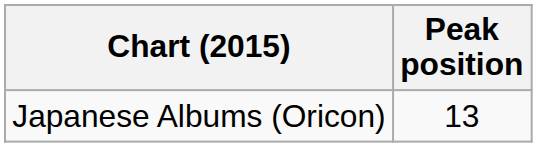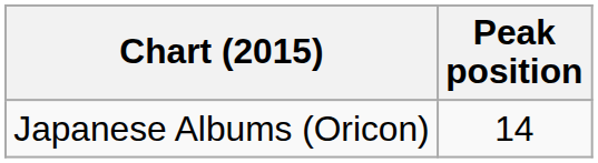Japanese Albums (Oricon) | Peak position: 13 -> 14
